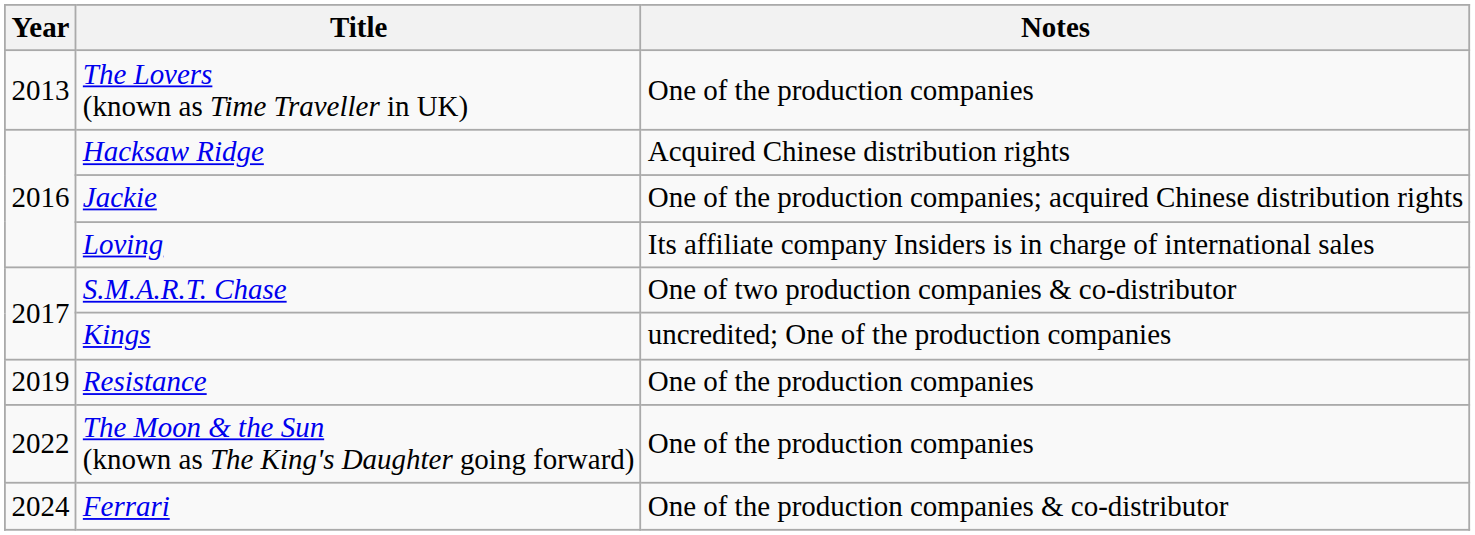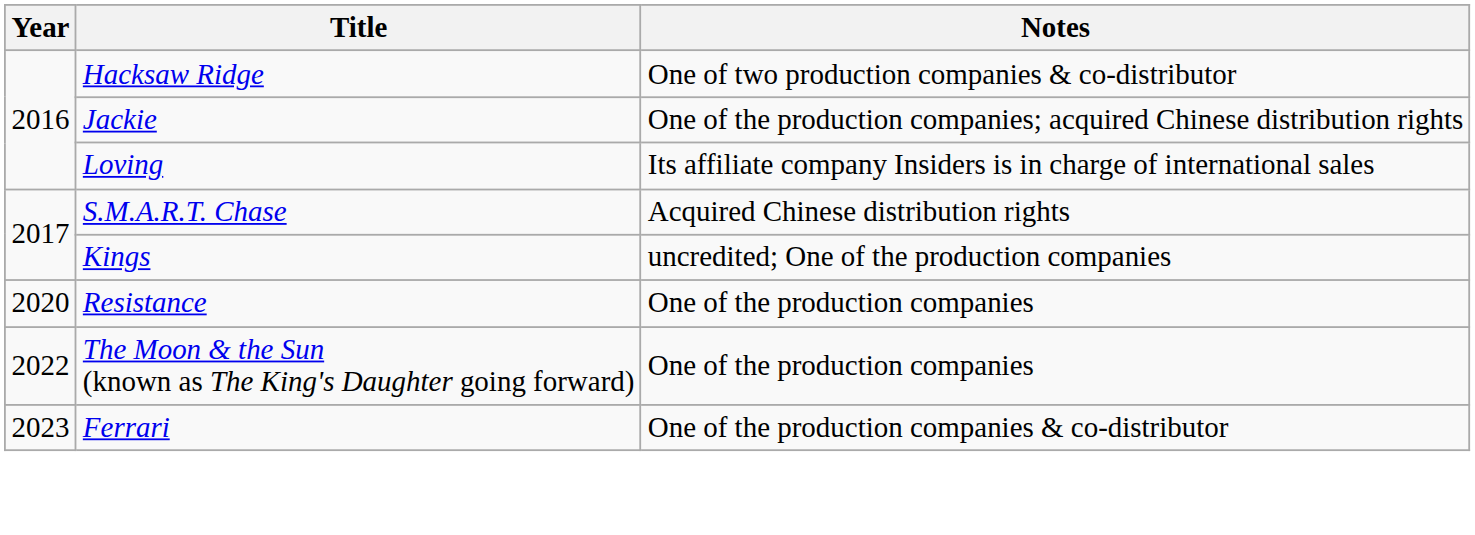- row: 2013 | The Lovers (known as Time Traveller in UK) | One of the production companies
Hacksaw Ridge | Notes: Acquired Chinese distribution rights -> One of two production companies & co-distributor
S.M.A.R.T. Chase | Notes: One of two production companies & co-distributor -> Acquired Chinese distribution rights
Resistance | Year: 2019 -> 2020
Ferrari | Year: 2024 -> 2023
